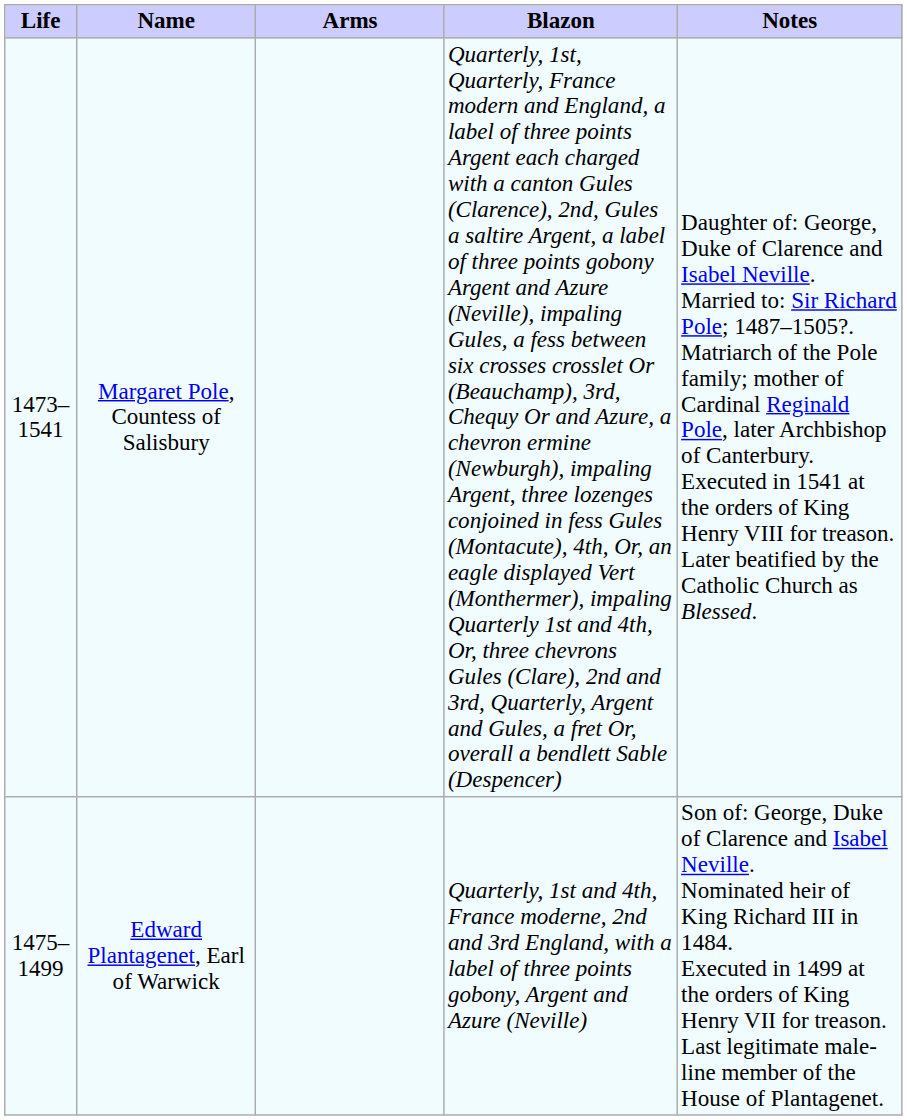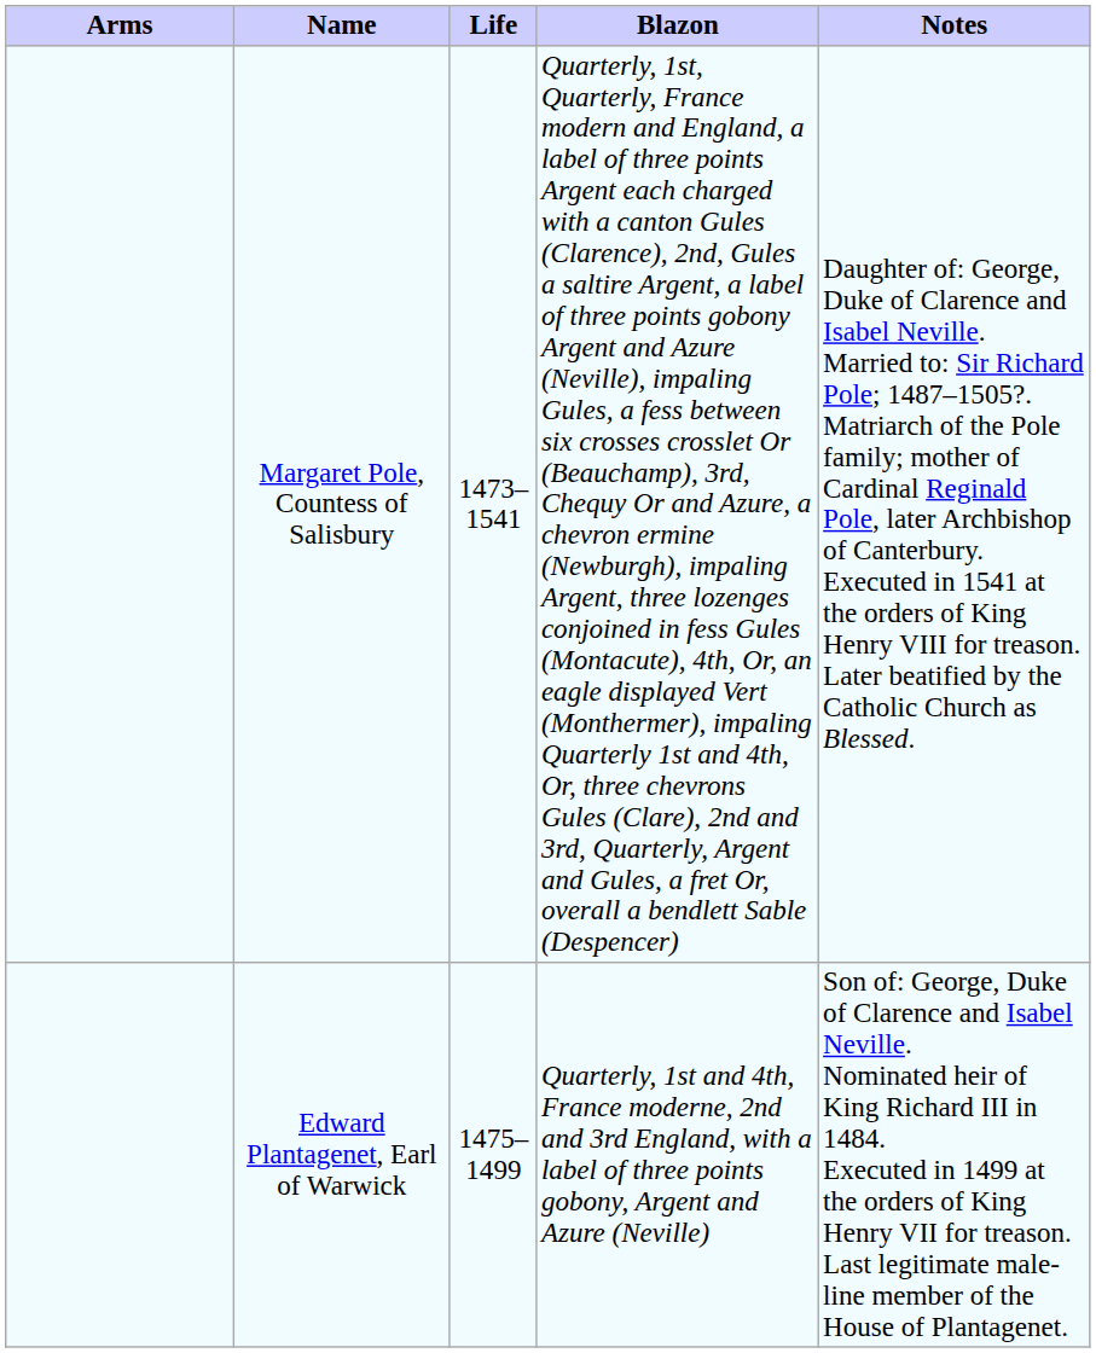columns swapped: Arms <-> Life
